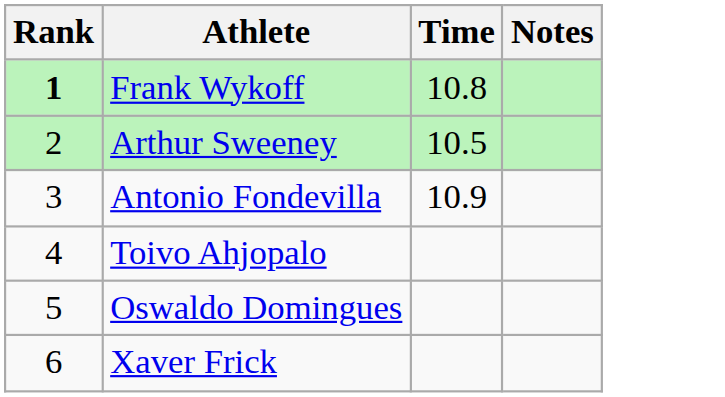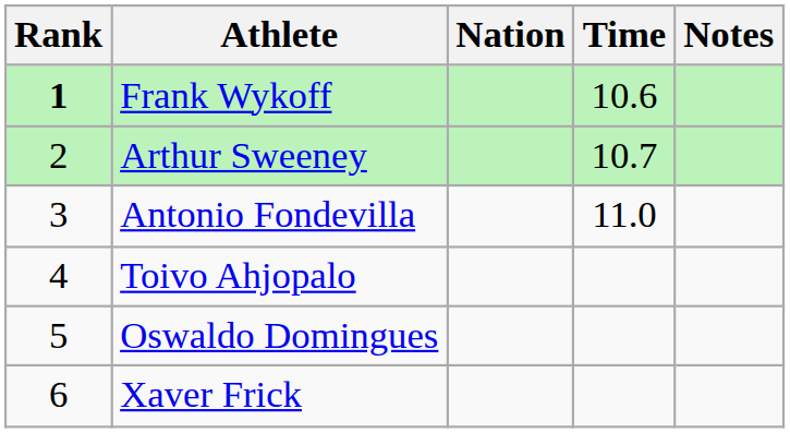+ column: Nation
Frank Wykoff | Time: 10.8 -> 10.6
Arthur Sweeney | Time: 10.5 -> 10.7
Antonio Fondevilla | Time: 10.9 -> 11.0
